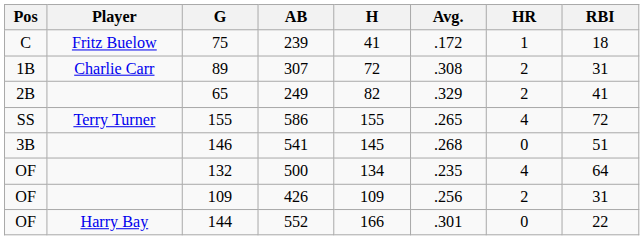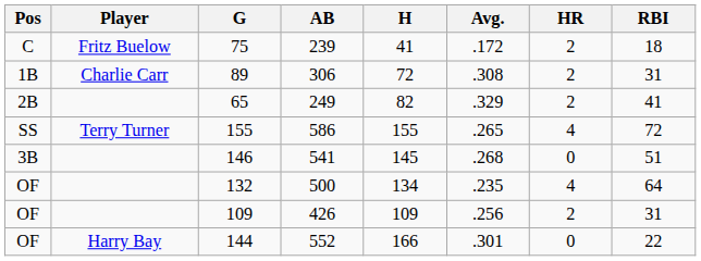75 | HR: 1 -> 2
89 | AB: 307 -> 306
